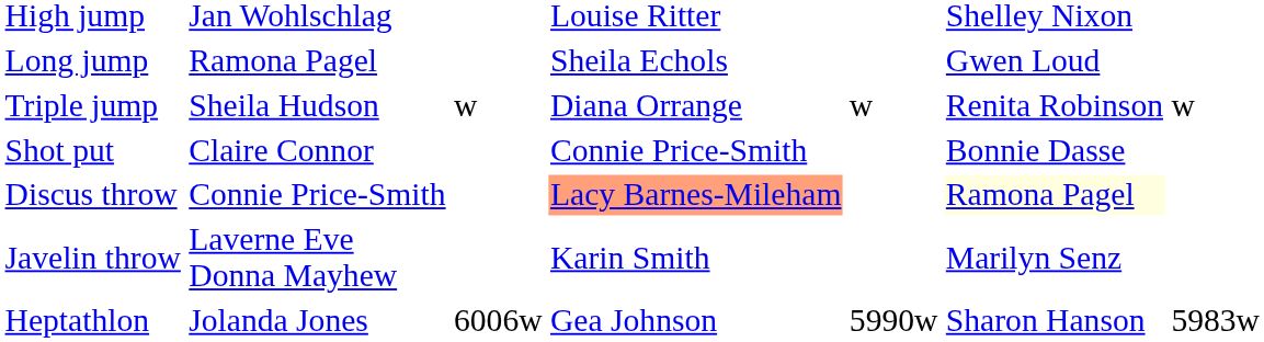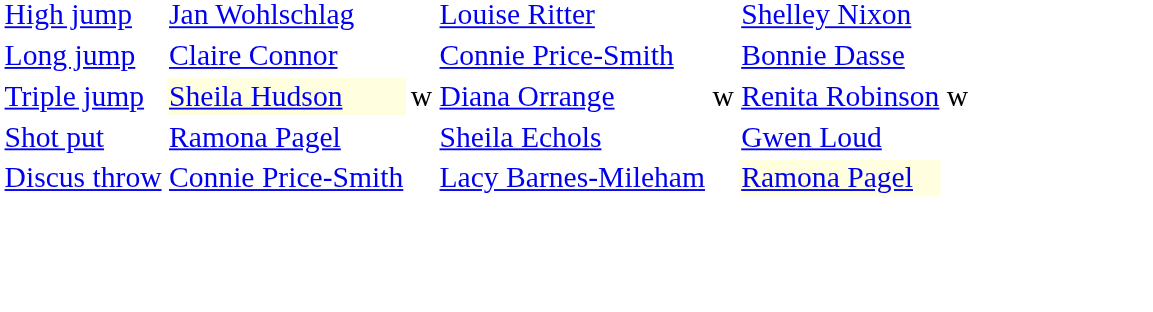Long jump | column 2: Ramona Pagel -> Claire Connor
Long jump | column 4: Sheila Echols -> Connie Price-Smith
Long jump | column 6: Gwen Loud -> Bonnie Dasse
Triple jump | column 2: no background -> lightyellow background
Shot put | column 2: Claire Connor -> Ramona Pagel
Shot put | column 4: Connie Price-Smith -> Sheila Echols
Shot put | column 6: Bonnie Dasse -> Gwen Loud
Discus throw | column 4: lightsalmon background -> no background
- row: Javelin throw | Laverne Eve Donna Mayhew | Karin Smith | Marilyn Senz
- row: Heptathlon | Jolanda Jones | 6006w | Gea Johnson | 5990w | Sharon Hanson | 5983w
